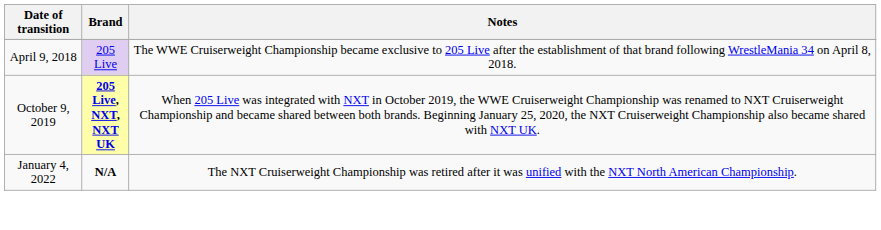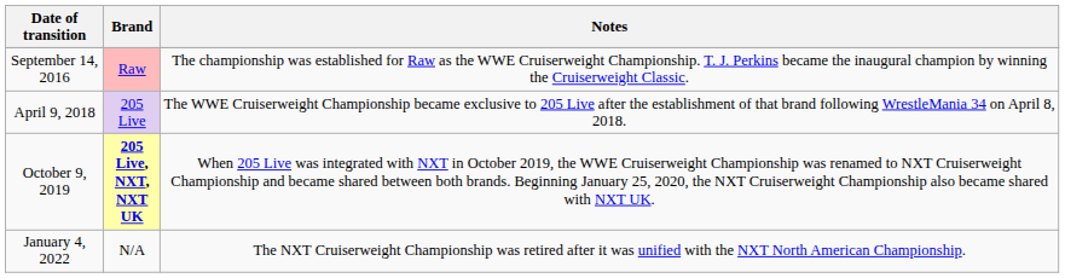+ row: September 14, 2016 | Raw | The championship was established for Raw as the WWE Cruiserweight Championship. T. J. Perkins became the inaugural champion by winning the Cruiserweight Classic.
January 4, 2022 | Brand: bold -> normal
